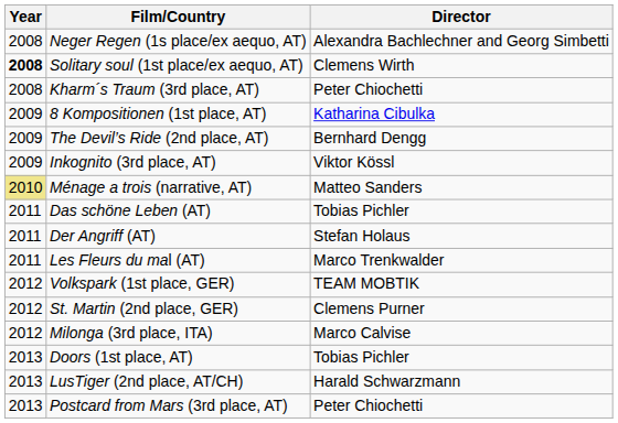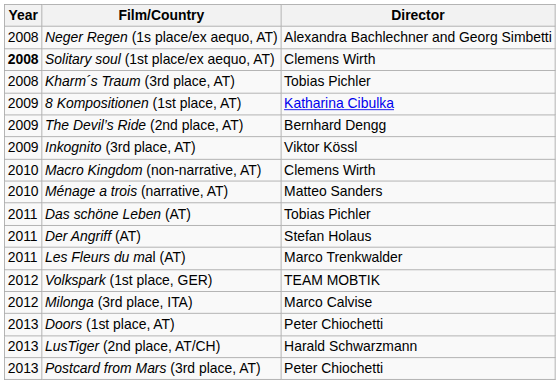Kharm´s Traum (3rd place, AT) | Director: Peter Chiochetti -> Tobias Pichler
+ row: 2010 | Macro Kingdom (non-narrative, AT) | Clemens Wirth
Ménage a trois (narrative, AT) | Year: khaki background -> no background
- row: 2012 | St. Martin (2nd place, GER) | Clemens Purner
Doors (1st place, AT) | Director: Tobias Pichler -> Peter Chiochetti
